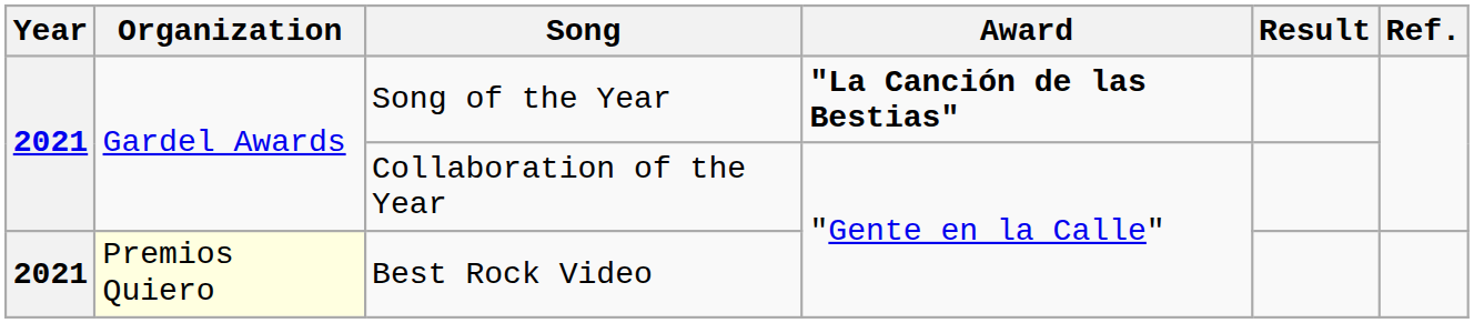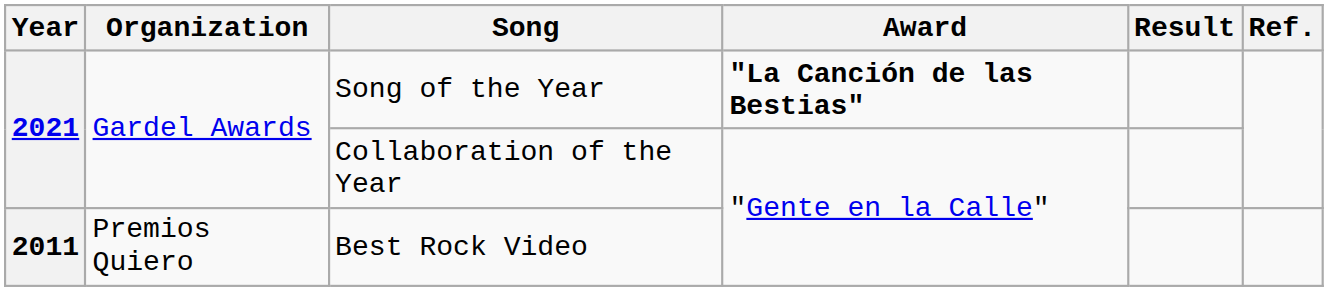Best Rock Video | Year: 2021 -> 2011
Best Rock Video | Organization: lightyellow background -> no background
